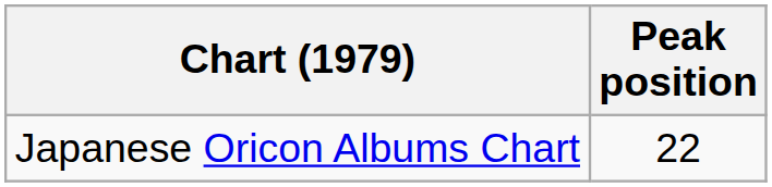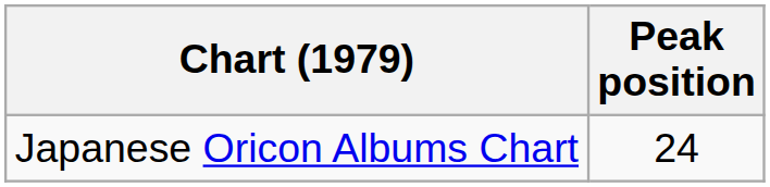Japanese Oricon Albums Chart | Peak position: 22 -> 24
